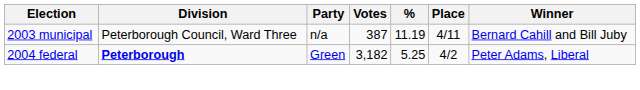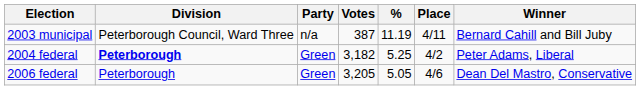+ row: 2006 federal | Peterborough | Green | 3,205 | 5.05 | 4/6 | Dean Del Mastro, Conservative
